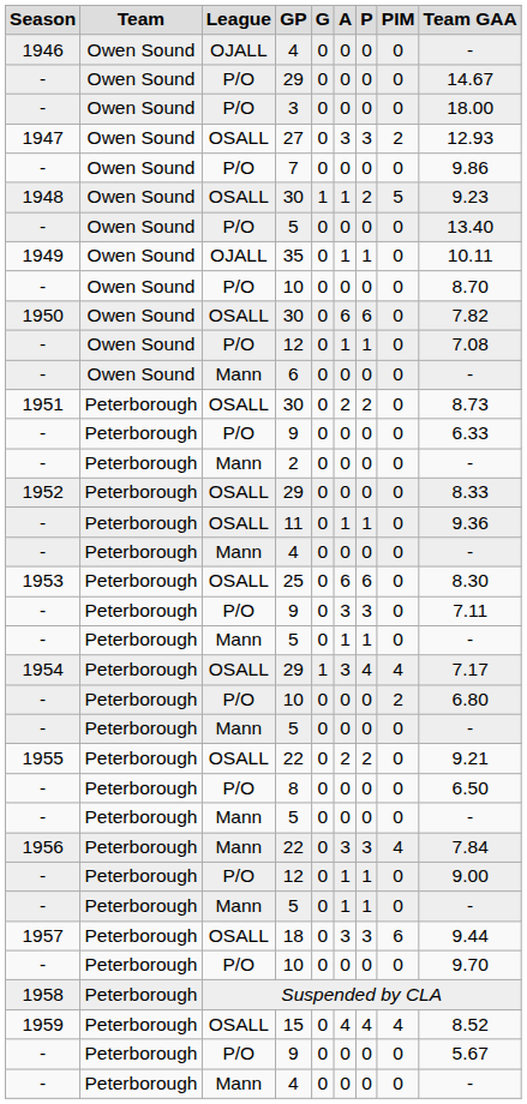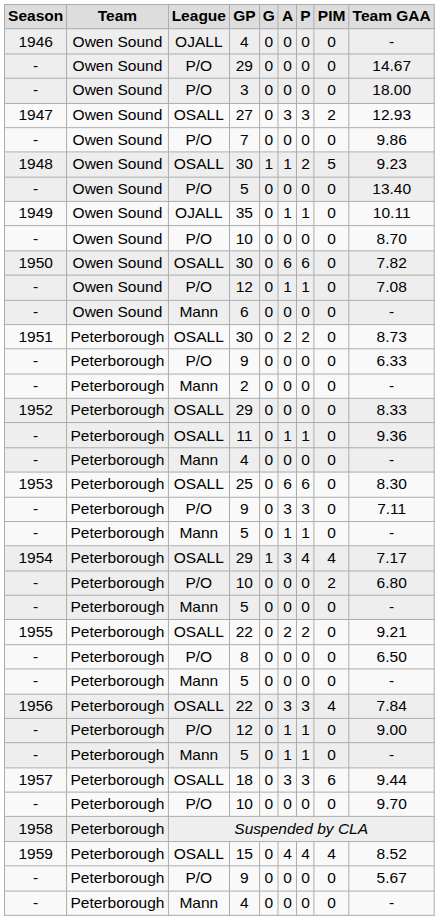1956 / 22 | League: Mann -> OSALL
